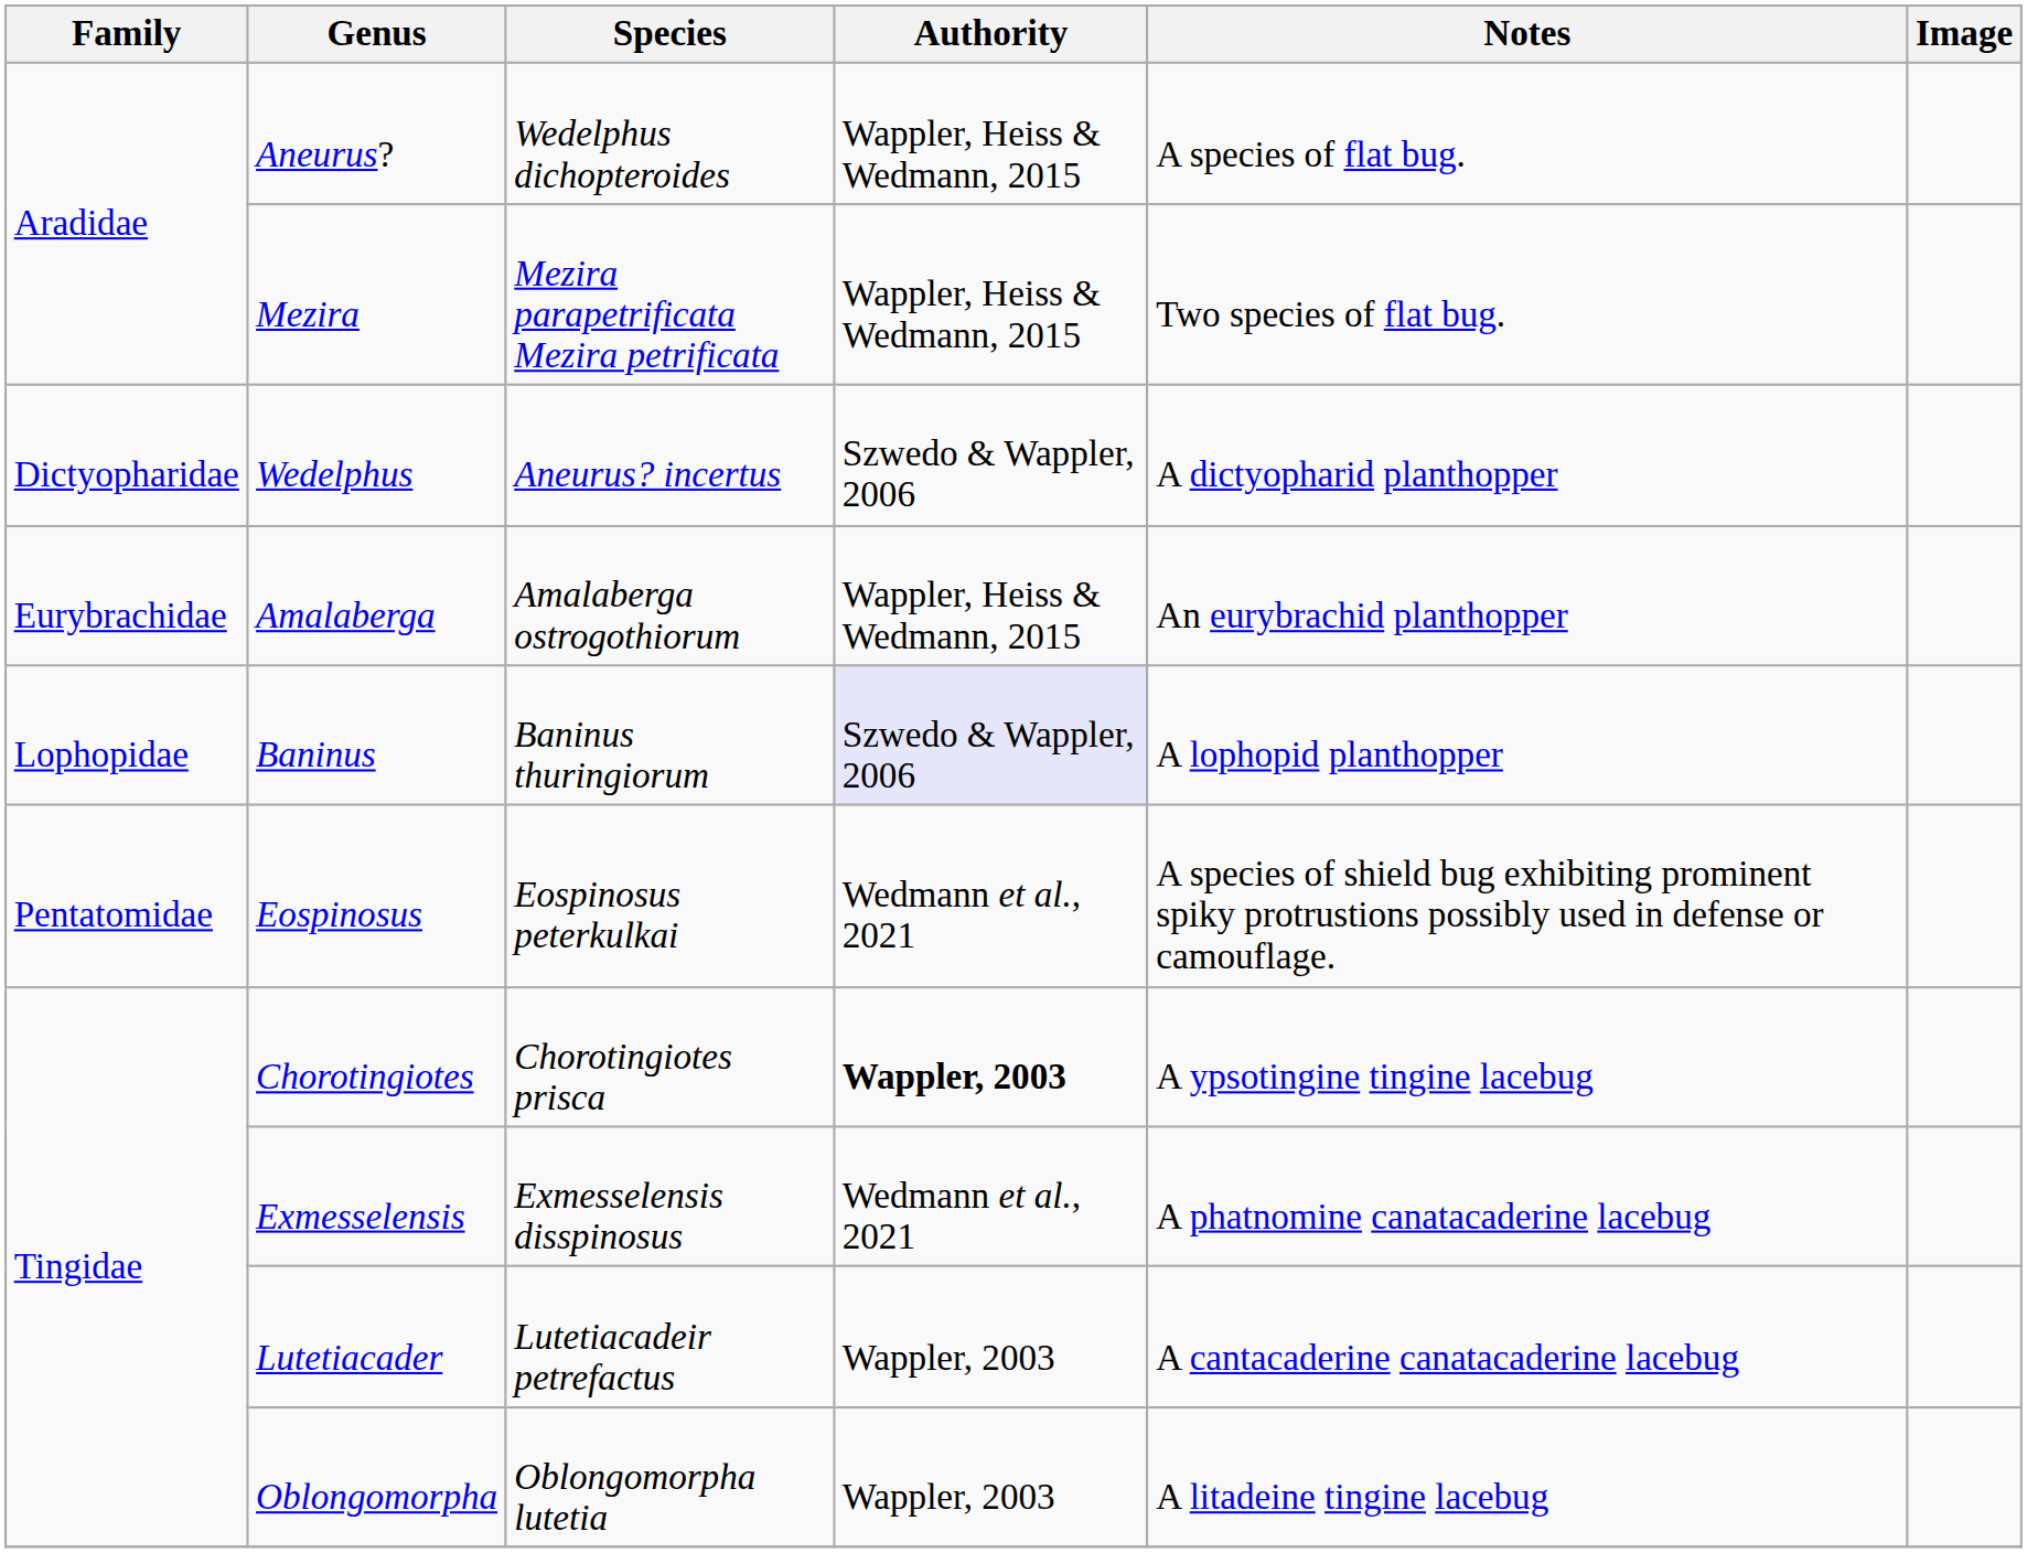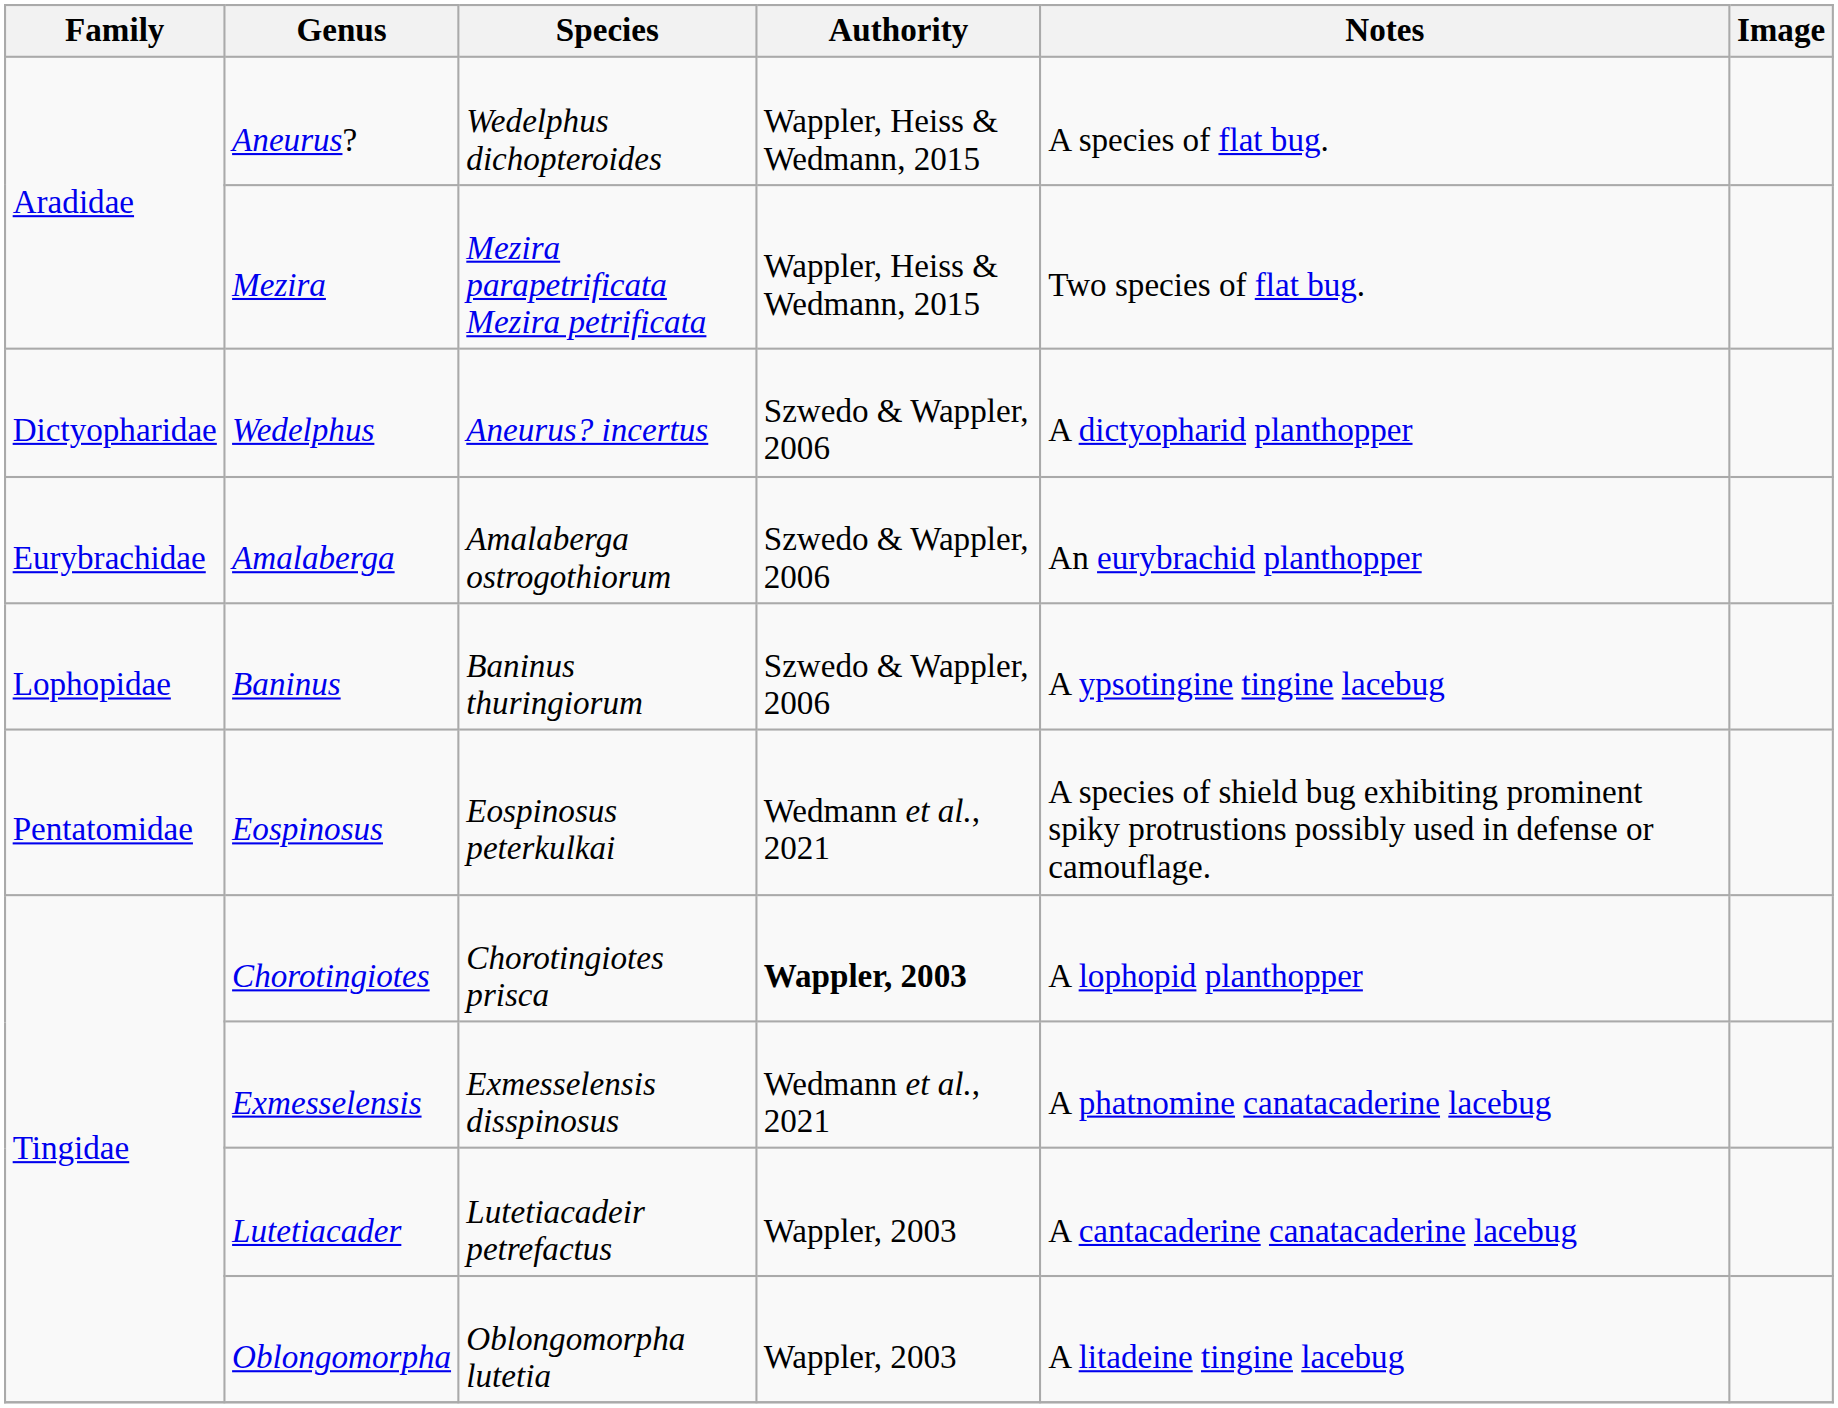Amalaberga | Authority: Wappler, Heiss & Wedmann, 2015 -> Szwedo & Wappler, 2006
Baninus | Authority: lavender background -> no background
Baninus | Notes: A lophopid planthopper -> A ypsotingine tingine lacebug
Chorotingiotes | Notes: A ypsotingine tingine lacebug -> A lophopid planthopper
